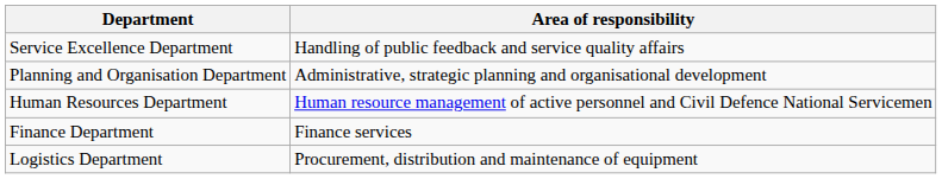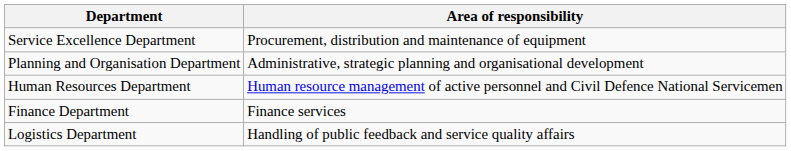Service Excellence Department | Area of responsibility: Handling of public feedback and service quality affairs -> Procurement, distribution and maintenance of equipment
Logistics Department | Area of responsibility: Procurement, distribution and maintenance of equipment -> Handling of public feedback and service quality affairs
